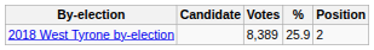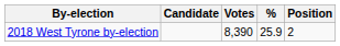2018 West Tyrone by-election | Votes: 8,389 -> 8,390
